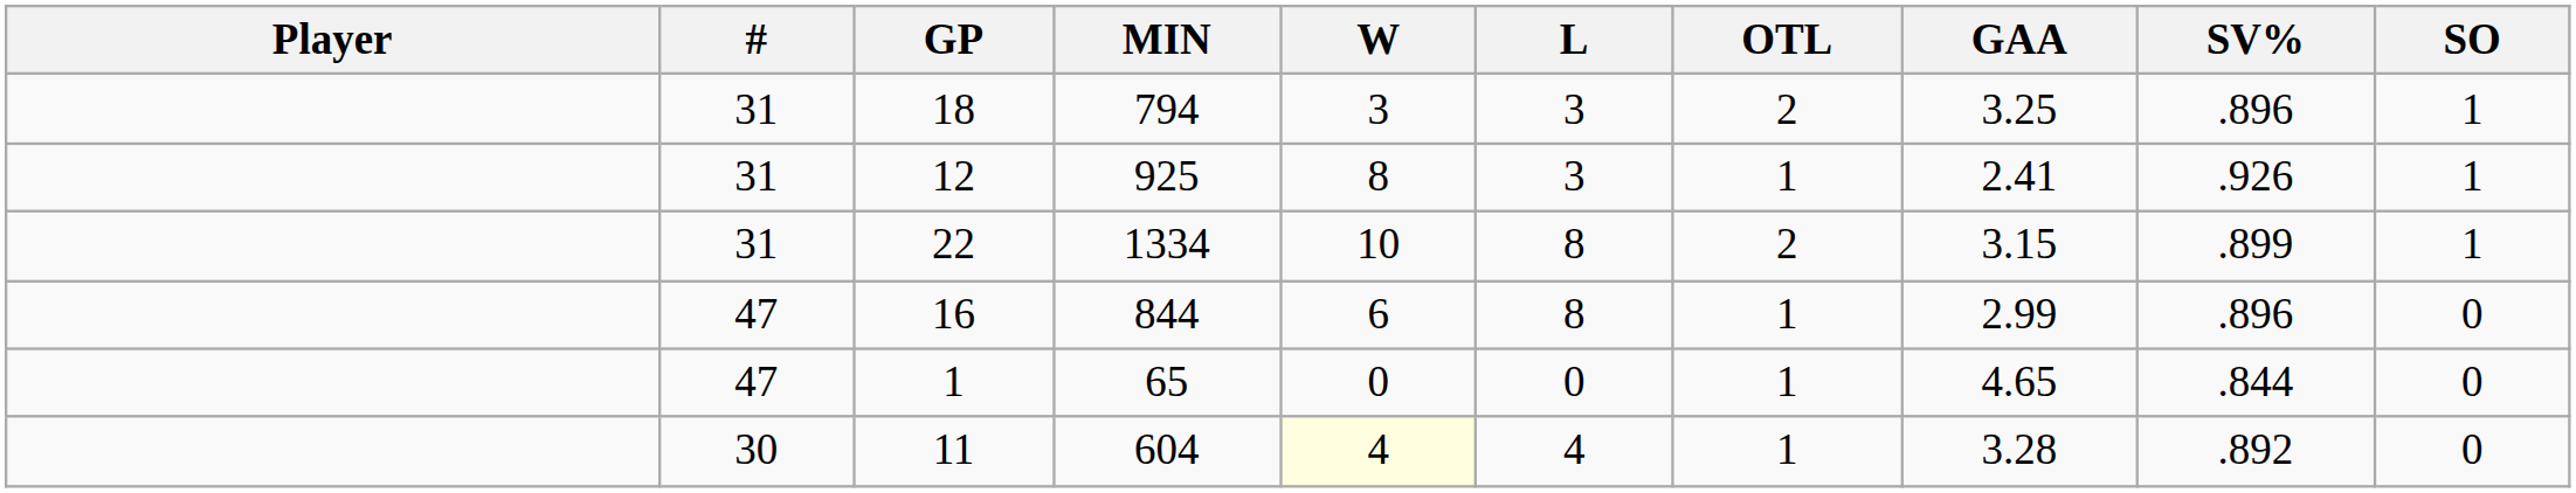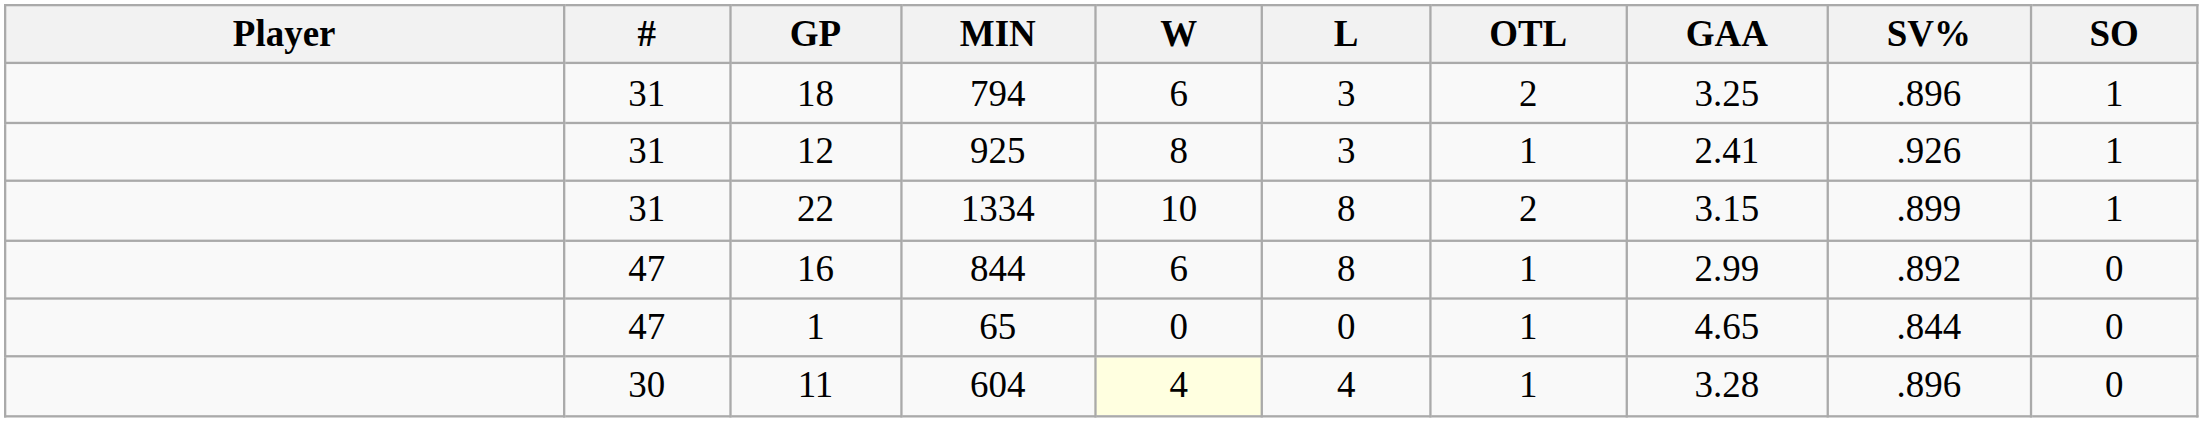18 | W: 3 -> 6
16 | SV%: .896 -> .892
11 | SV%: .892 -> .896
